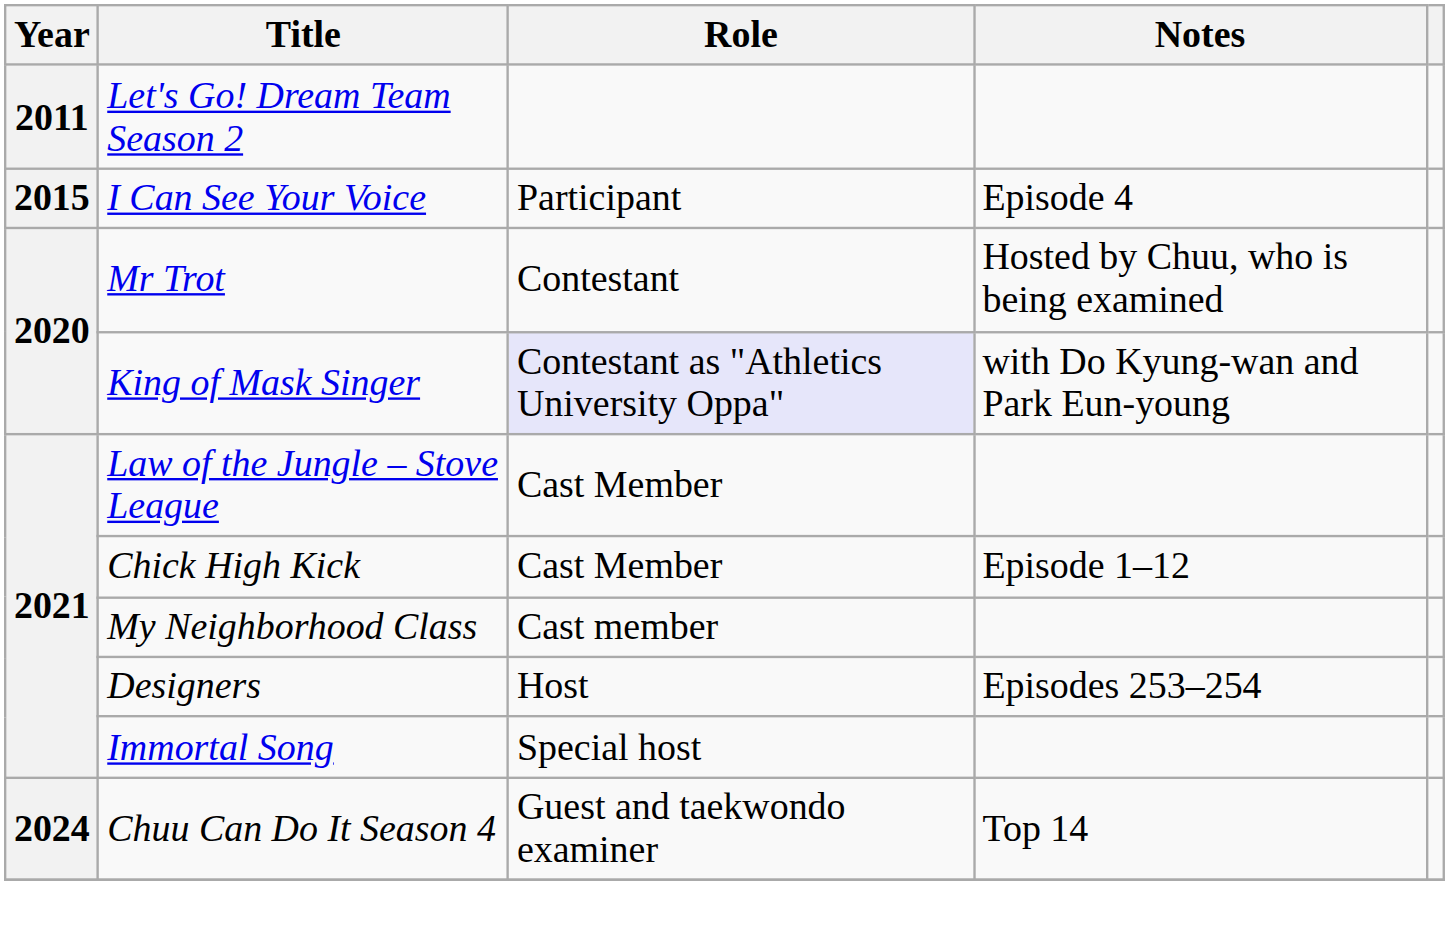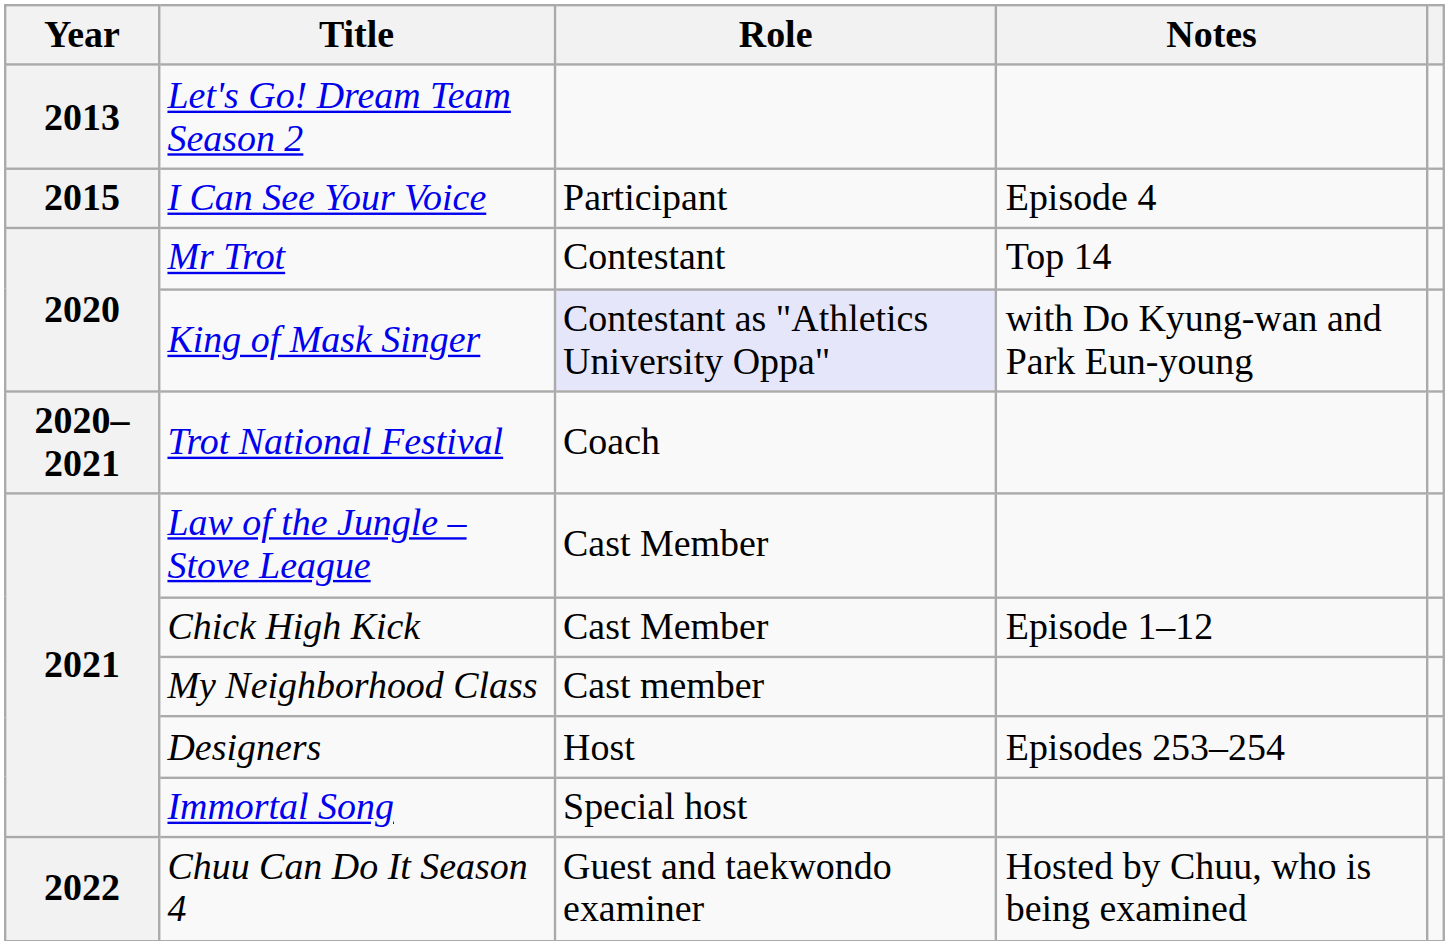Let's Go! Dream Team Season 2 | Year: 2011 -> 2013
Mr Trot | Notes: Hosted by Chuu, who is being examined -> Top 14
+ row: 2020–2021 | Trot National Festival | Coach
Chuu Can Do It Season 4 | Year: 2024 -> 2022
Chuu Can Do It Season 4 | Notes: Top 14 -> Hosted by Chuu, who is being examined
